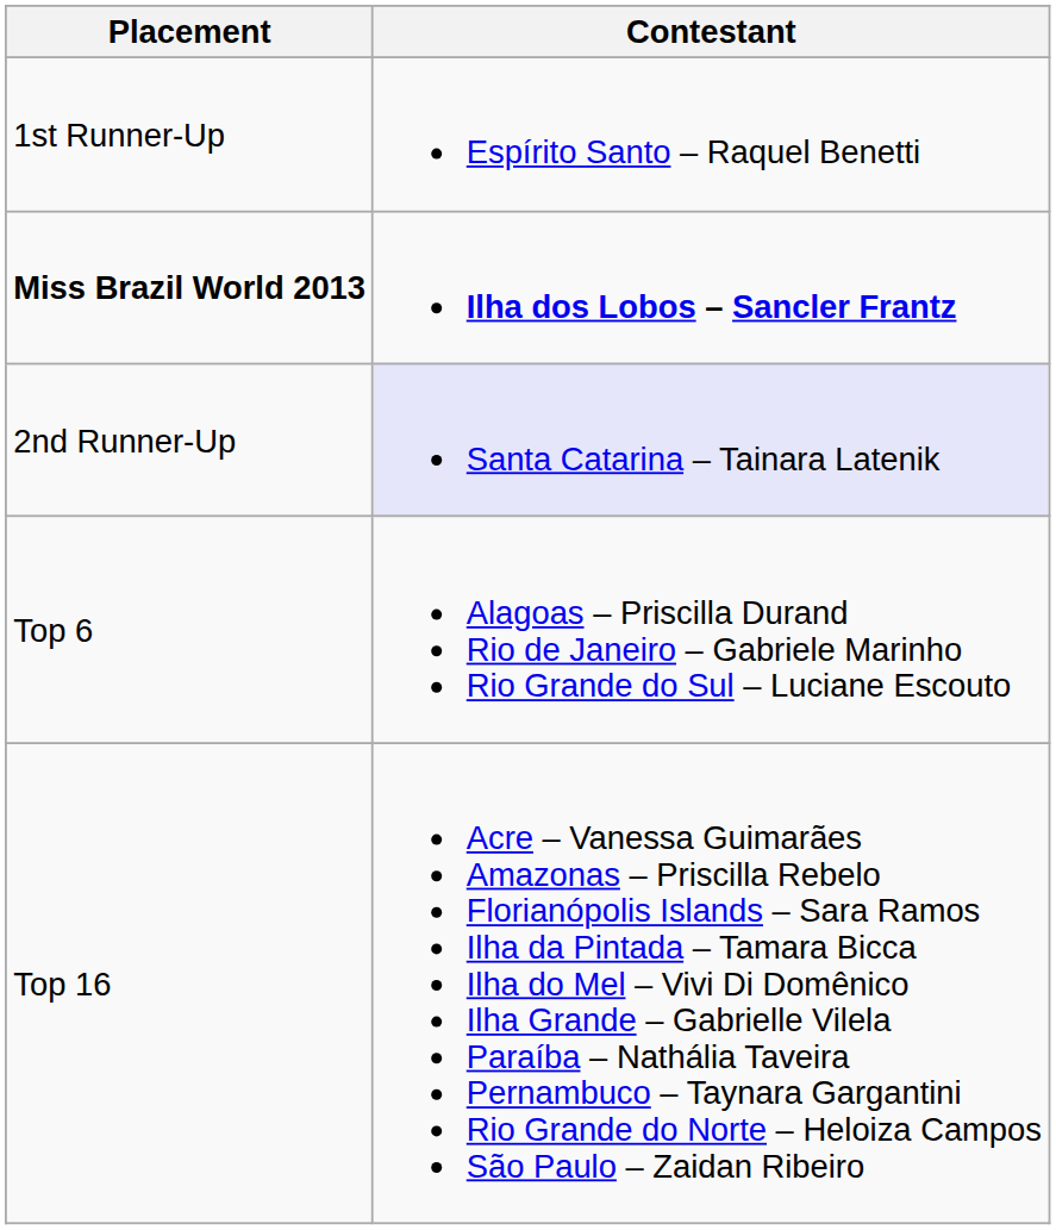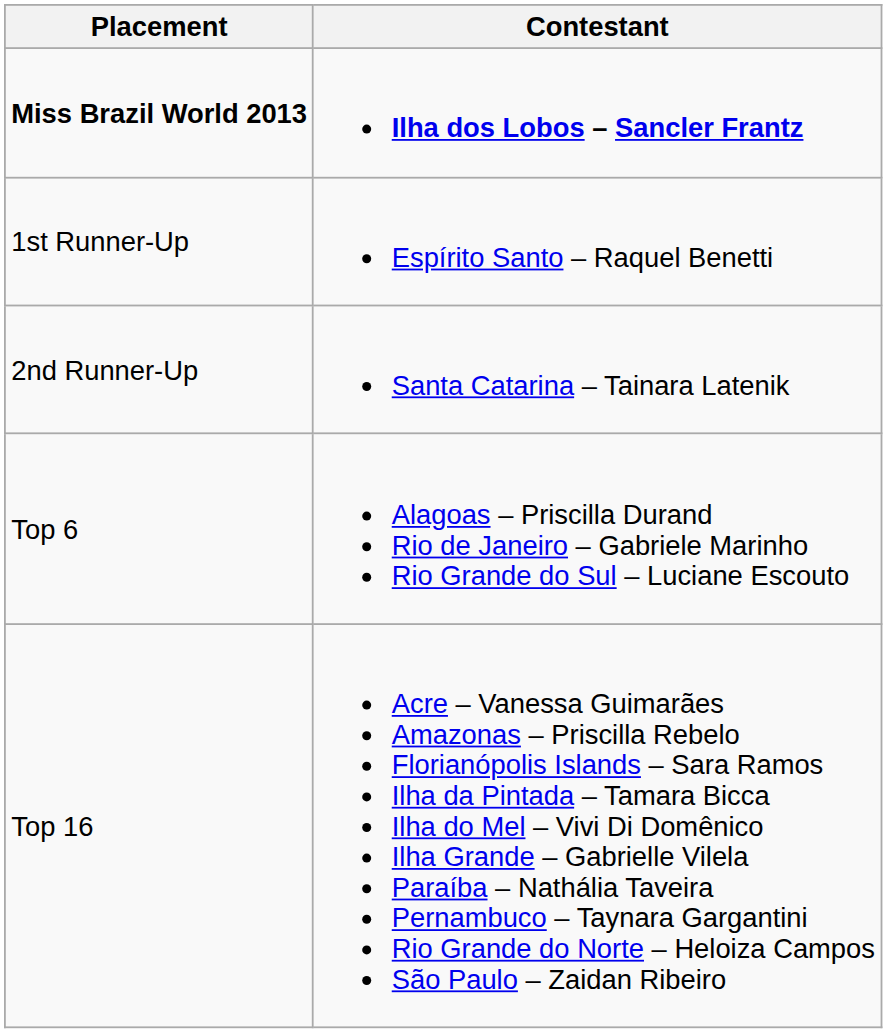rows swapped: Miss Brazil World 2013 <-> 1st Runner-Up
2nd Runner-Up | Contestant: lavender background -> no background
